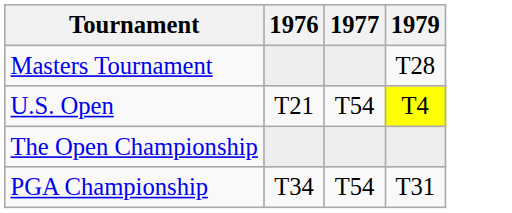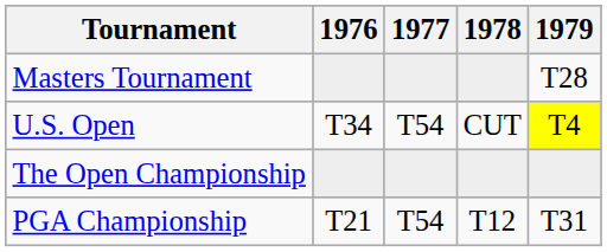+ column: 1978 | CUT | T12
U.S. Open | 1976: T21 -> T34
PGA Championship | 1976: T34 -> T21
